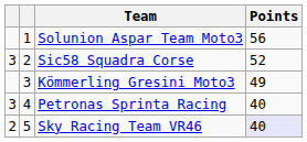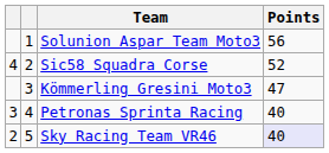Sic58 Squadra Corse | column 1: 3 -> 4
Kömmerling Gresini Moto3 | Points: 49 -> 47
